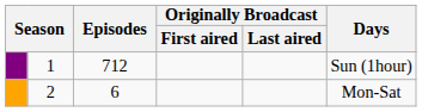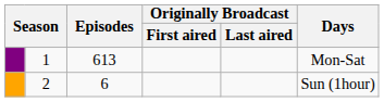1 | Episodes: 712 -> 613
1 | Days: Sun (1hour) -> Mon-Sat
2 | Days: Mon-Sat -> Sun (1hour)
